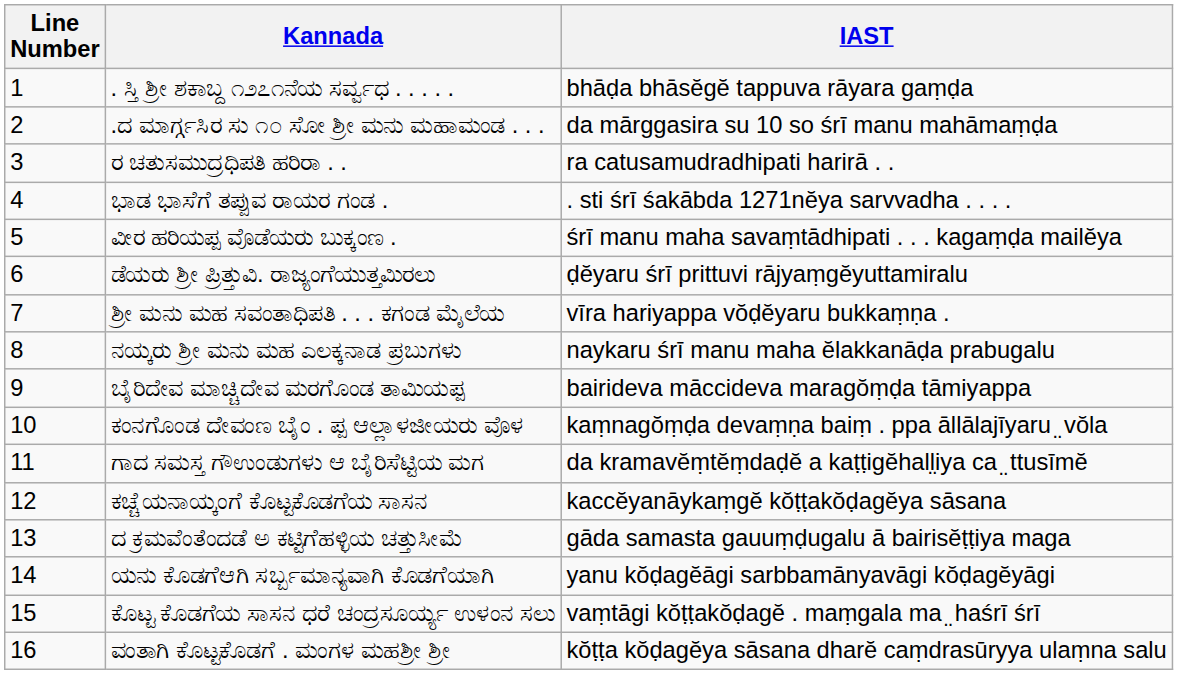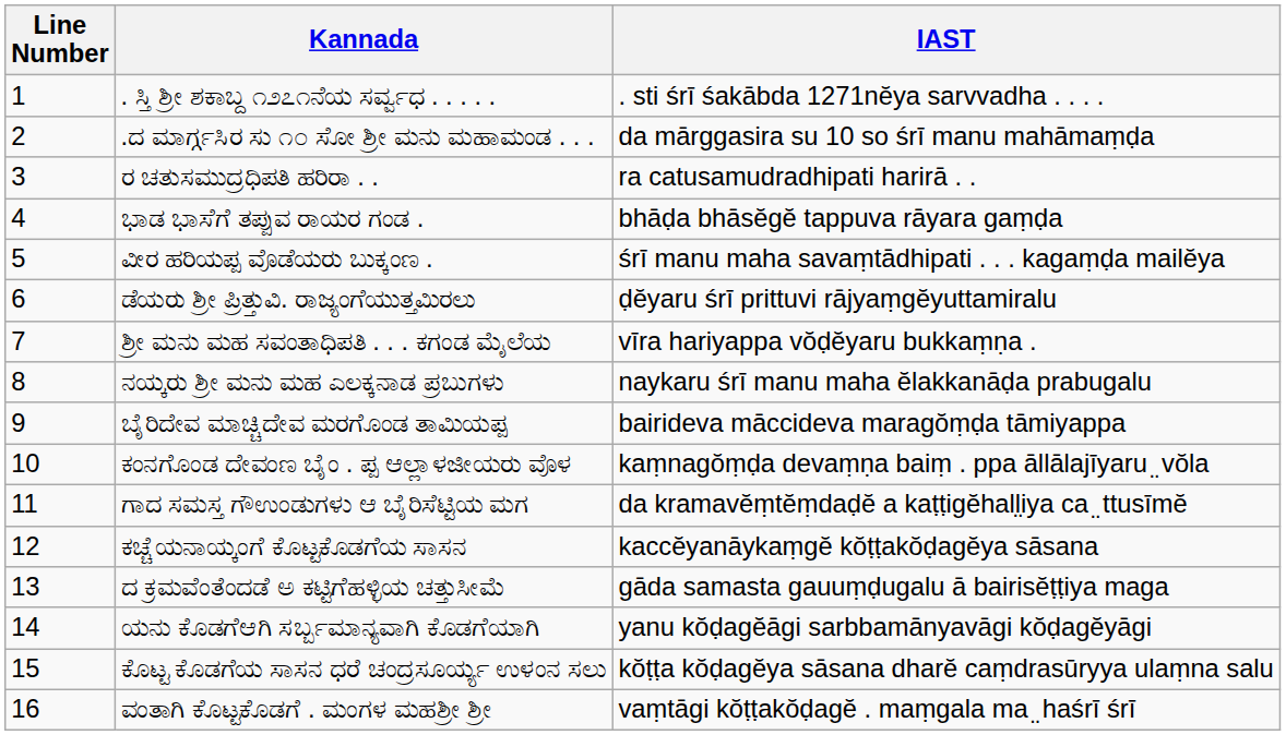. ಸ್ತಿ ಶ್ರೀ ಶಕಾಬ್ದ ೧೨೭೧ನೆಯ ಸರ್ವ್ವಧ . . . . . | IAST: bhāḍa bhāsĕgĕ tappuva rāyara gaṃḍa -> . sti śrī śakābda 1271nĕya sarvvadha . . . .
ಭಾಡ ಭಾಸೆಗೆ ತಪ್ಪುವ ರಾಯರ ಗಂಡ . | IAST: . sti śrī śakābda 1271nĕya sarvvadha . . . . -> bhāḍa bhāsĕgĕ tappuva rāyara gaṃḍa
ಕೊಟ್ಟ ಕೊಡಗೆಯ ಸಾಸನ ಧರೆ ಚಂದ್ರಸೂರ್ಯ್ಯ ಉಳಂನ ಸಲು | IAST: vaṃtāgi kŏṭṭakŏḍagĕ . maṃgala ma ̤ haśrī śrī -> kŏṭṭa kŏḍagĕya sāsana dharĕ caṃdrasūryya ulaṃna salu
ವಂತಾಗಿ ಕೊಟ್ಟಕೊಡಗೆ . ಮಂಗಳ ಮಹಶ್ರೀ ಶ್ರೀ | IAST: kŏṭṭa kŏḍagĕya sāsana dharĕ caṃdrasūryya ulaṃna salu -> vaṃtāgi kŏṭṭakŏḍagĕ . maṃgala ma ̤ haśrī śrī
